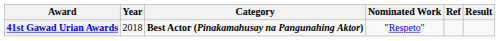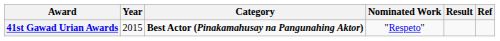columns swapped: Result <-> Ref
41st Gawad Urian Awards | Year: 2018 -> 2015
